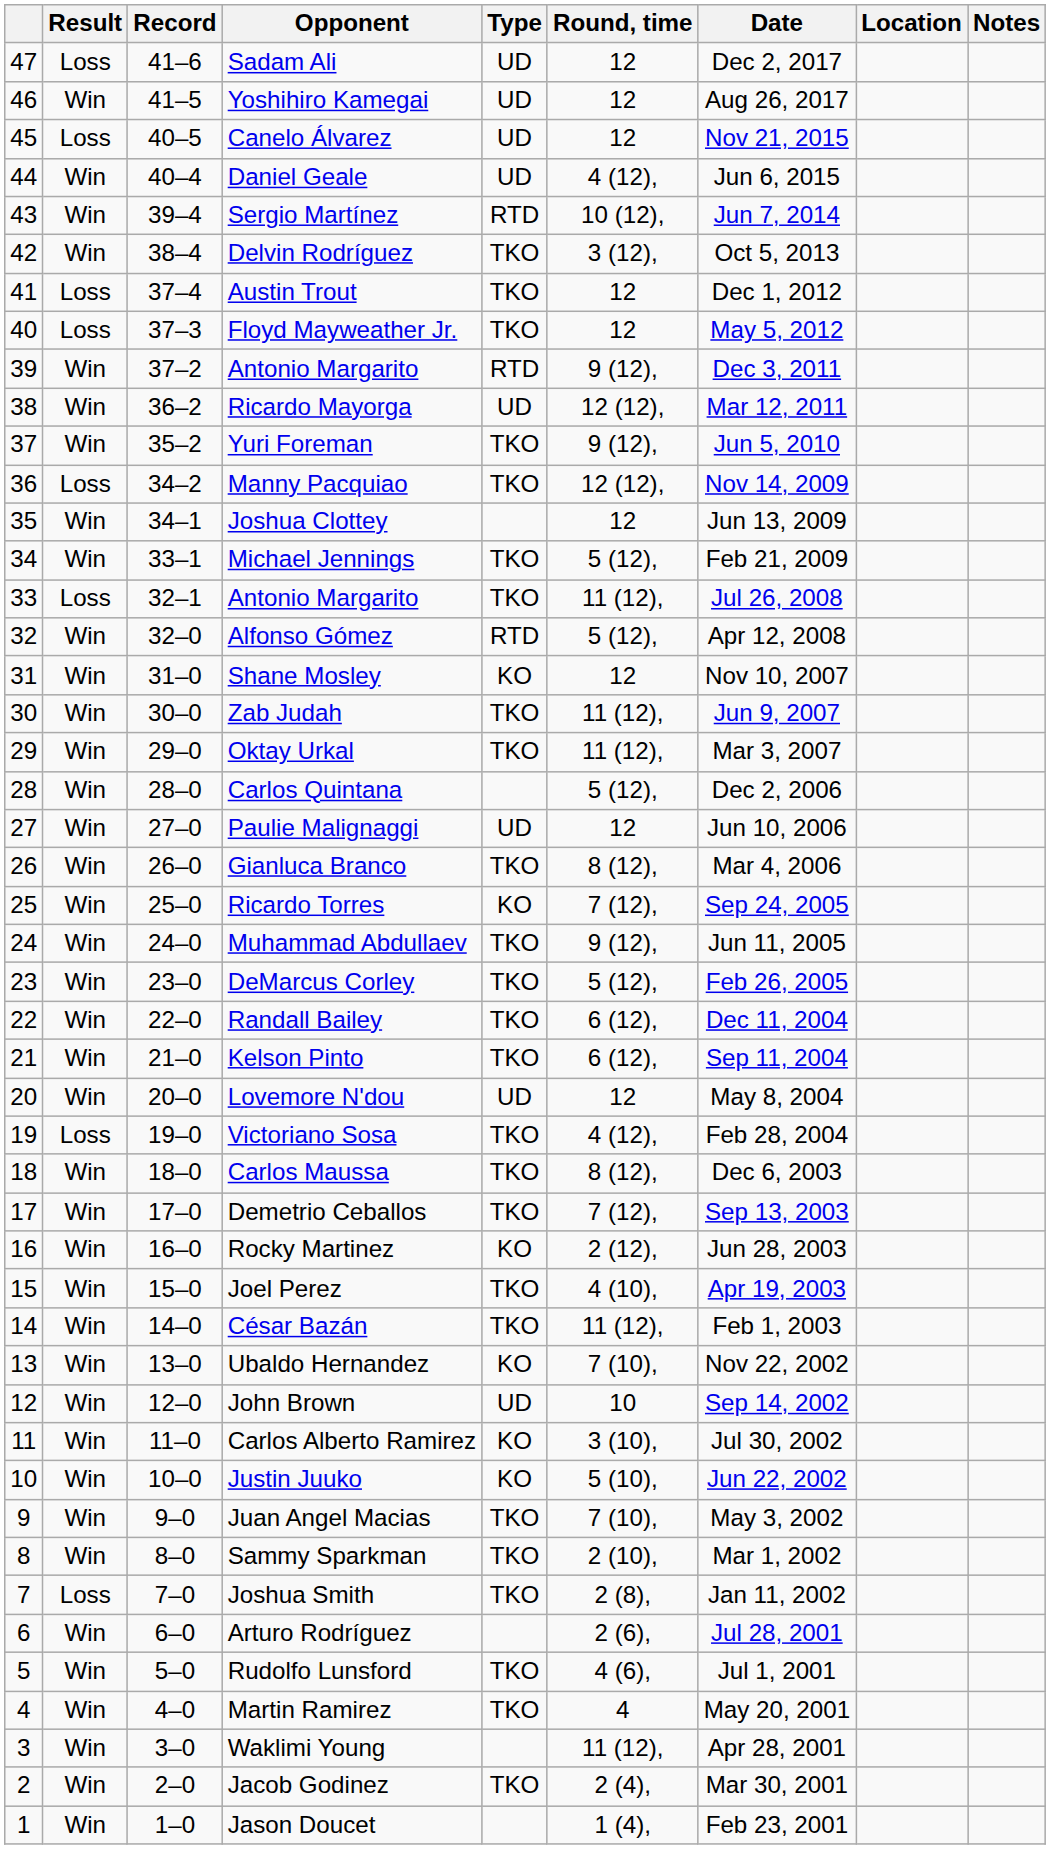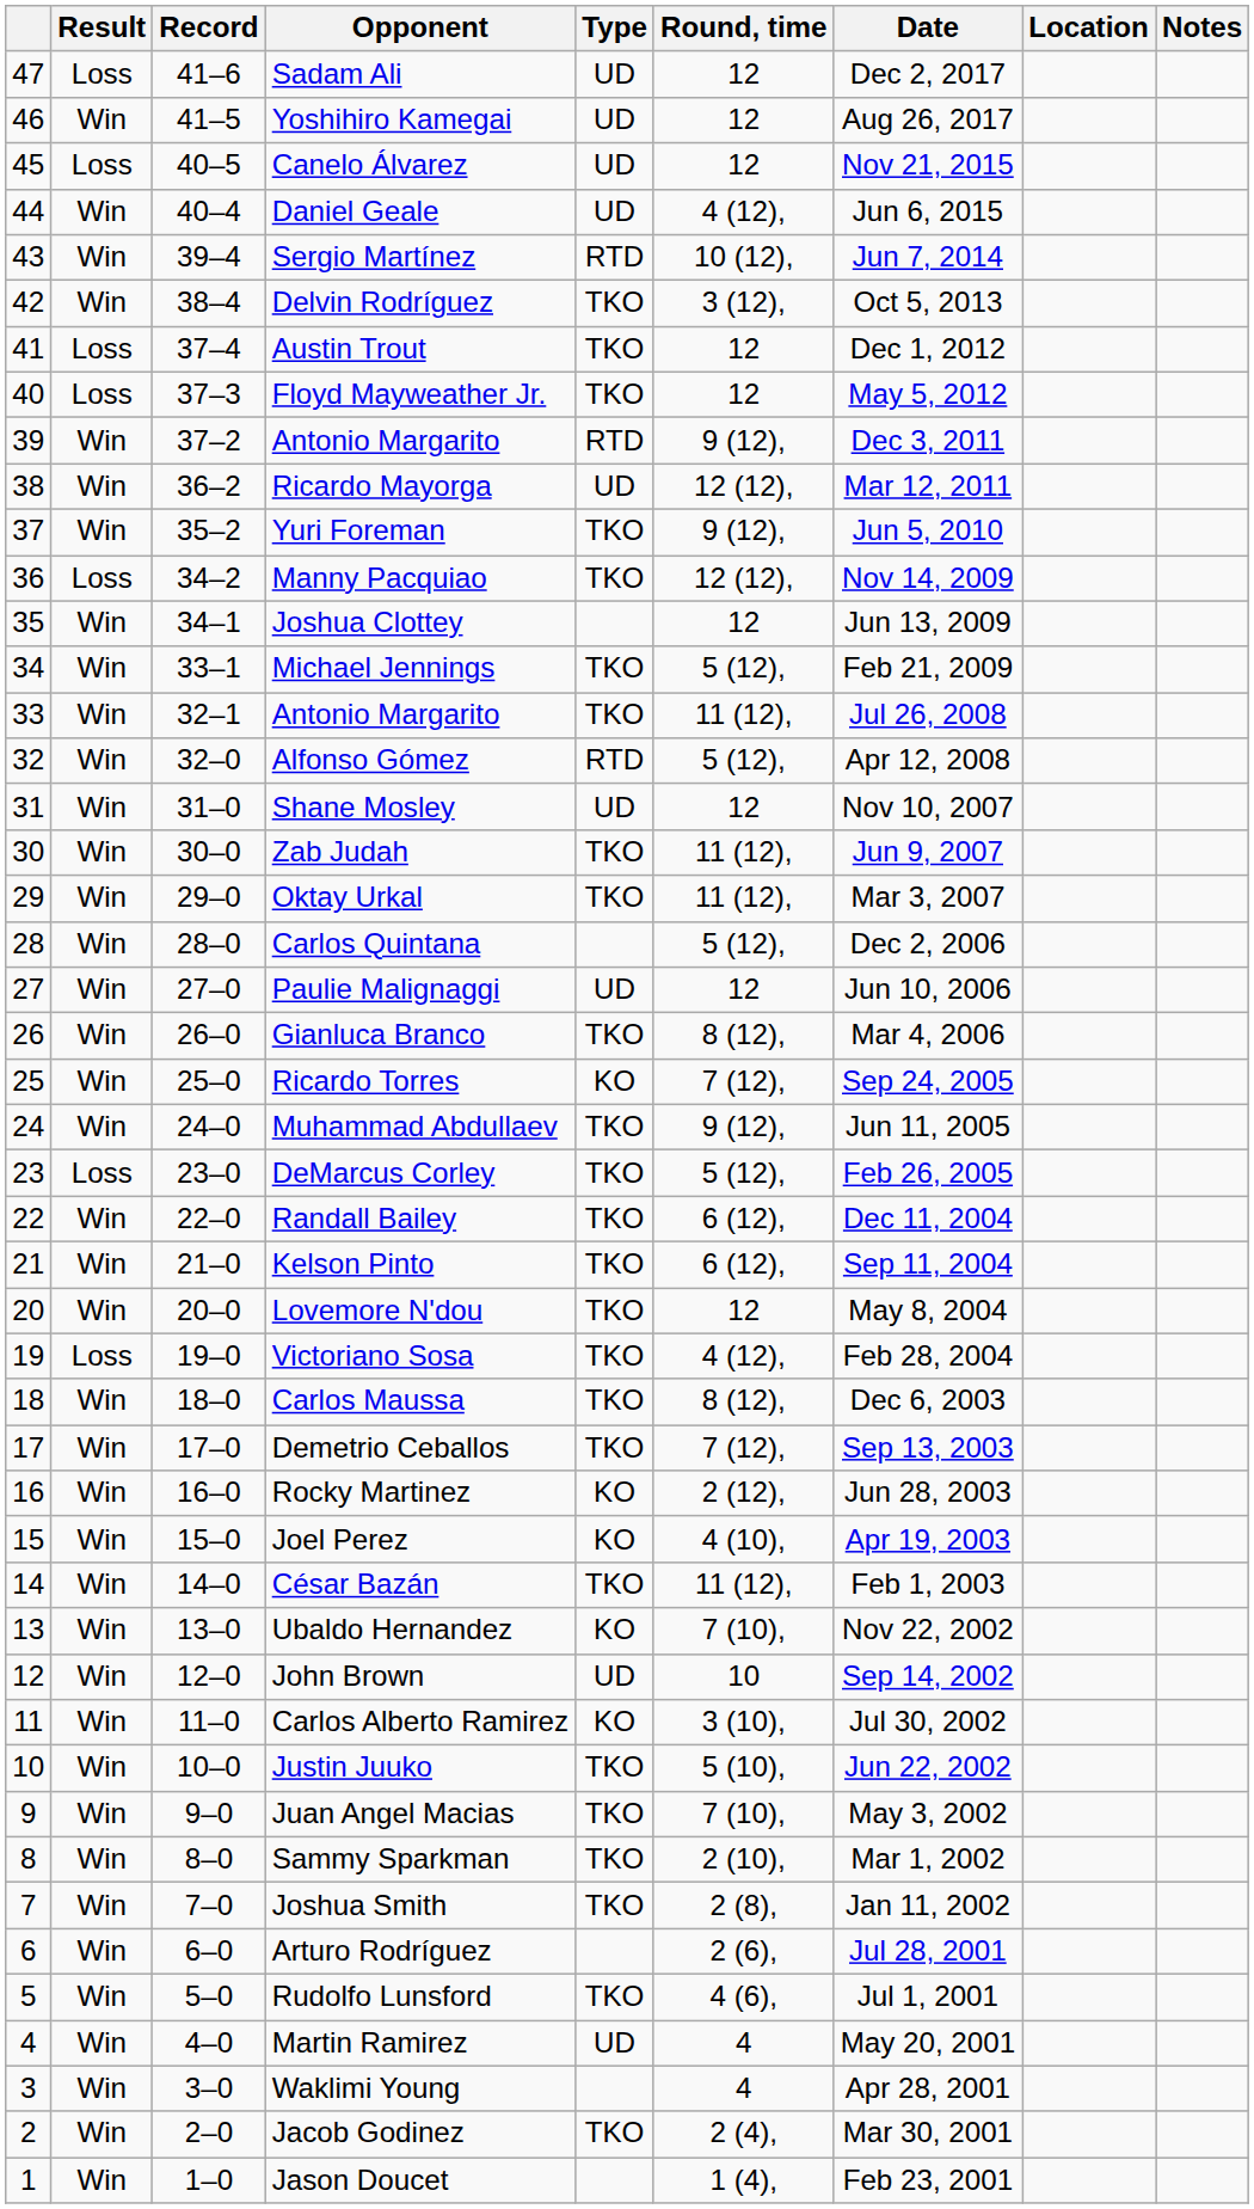33 / Antonio Margarito | Result: Loss -> Win
Shane Mosley | Type: KO -> UD
DeMarcus Corley | Result: Win -> Loss
Lovemore N'dou | Type: UD -> TKO
Joel Perez | Type: TKO -> KO
Justin Juuko | Type: KO -> TKO
Joshua Smith | Result: Loss -> Win
Martin Ramirez | Type: TKO -> UD
Waklimi Young | Round, time: 11 (12), -> 4
